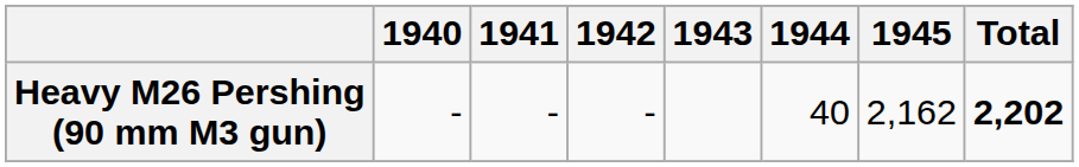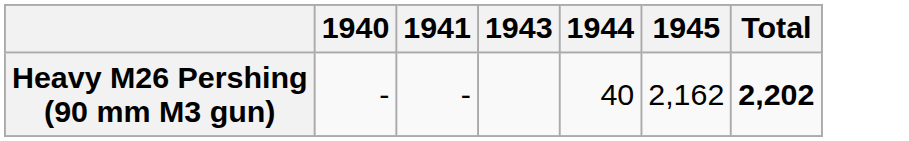- column: 1942 | -
